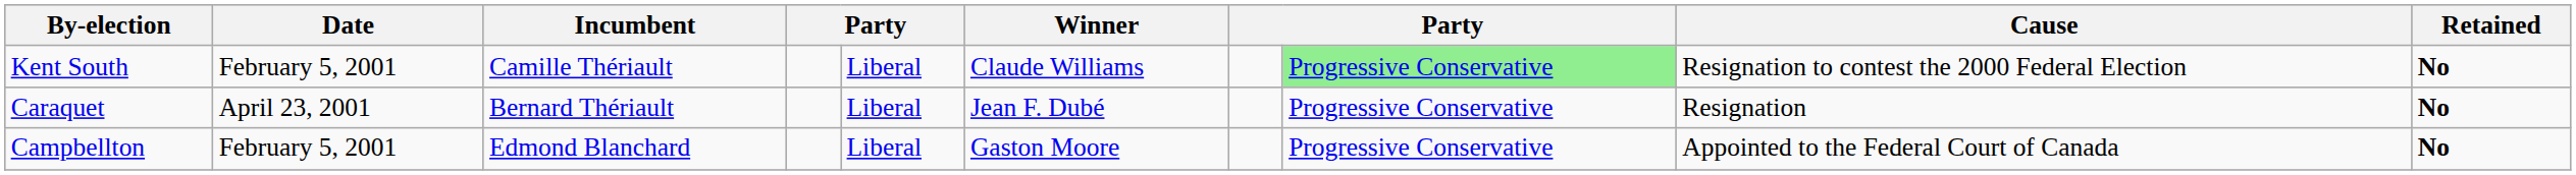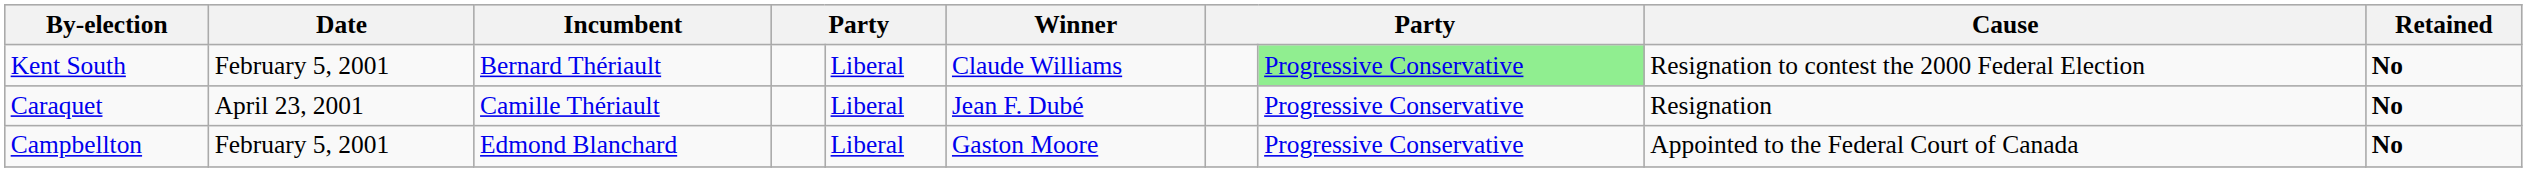Kent South | Incumbent: Camille Thériault -> Bernard Thériault
Caraquet | Incumbent: Bernard Thériault -> Camille Thériault
